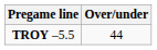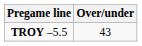TROY –5.5 | Over/under: 44 -> 43
